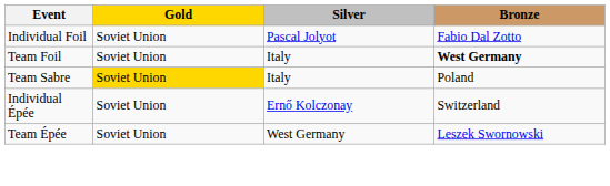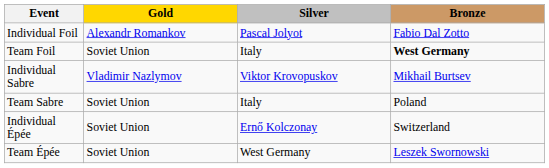Individual Foil | Gold: Soviet Union -> Alexandr Romankov
+ row: Individual Sabre | Vladimir Nazlymov | Viktor Krovopuskov | Mikhail Burtsev
Team Sabre | Gold: gold background -> no background
